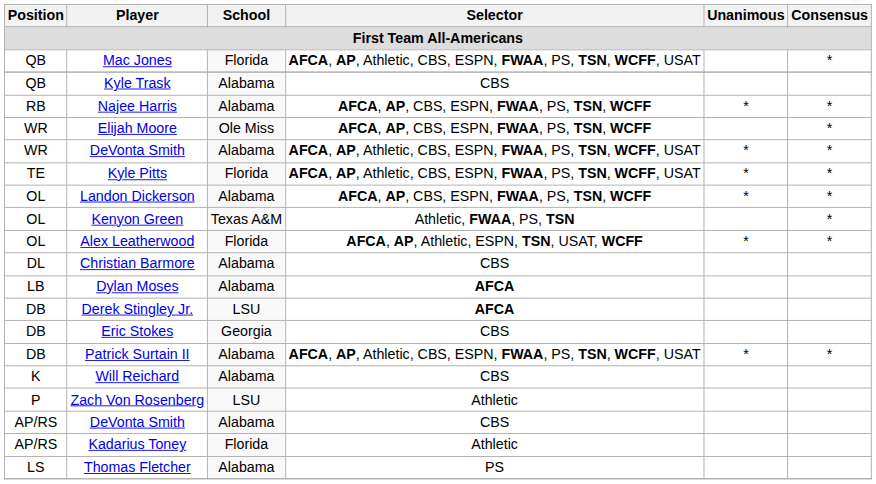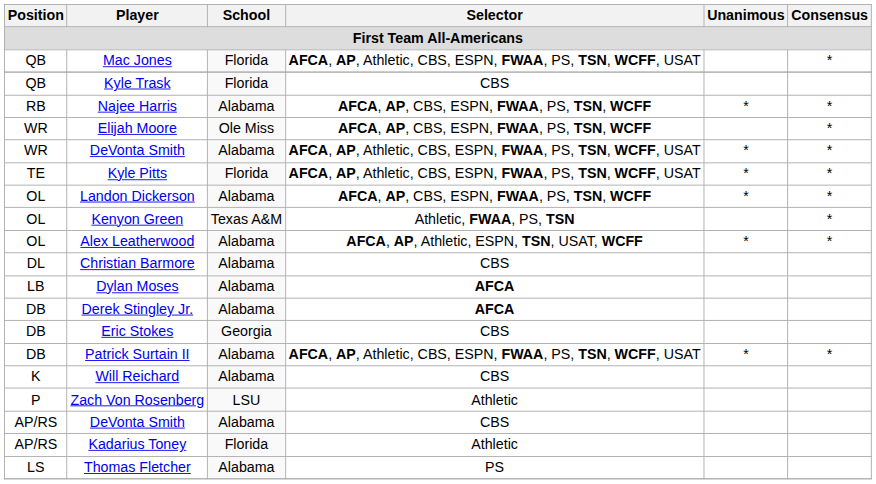Kyle Trask | School: Alabama -> Florida
Alex Leatherwood | School: Florida -> Alabama
Derek Stingley Jr. | School: LSU -> Alabama
